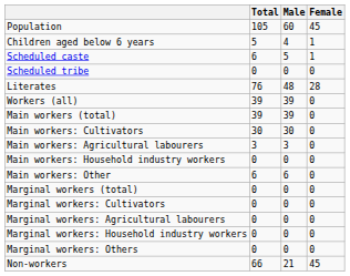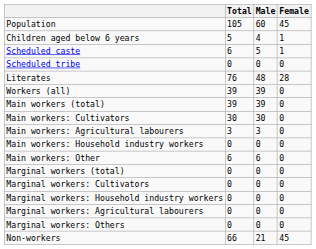rows swapped: Marginal workers: Agricultural labourers <-> Marginal workers: Household industry workers
